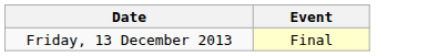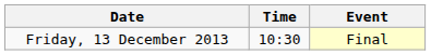+ column: Time | 10:30
